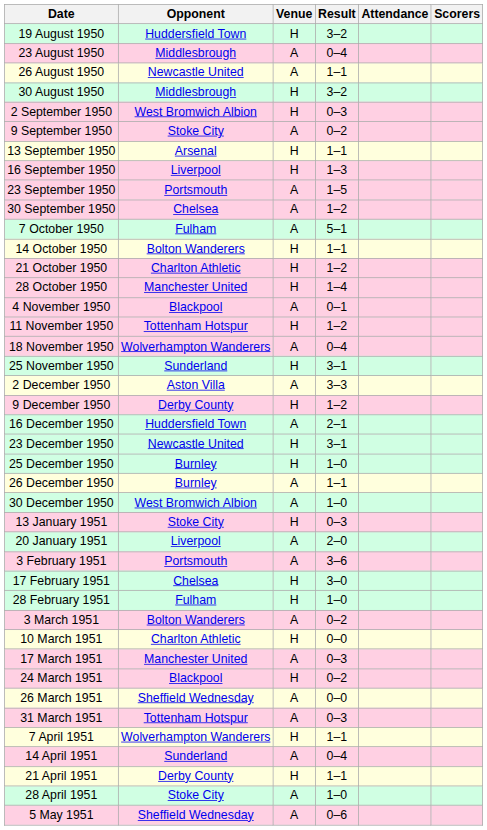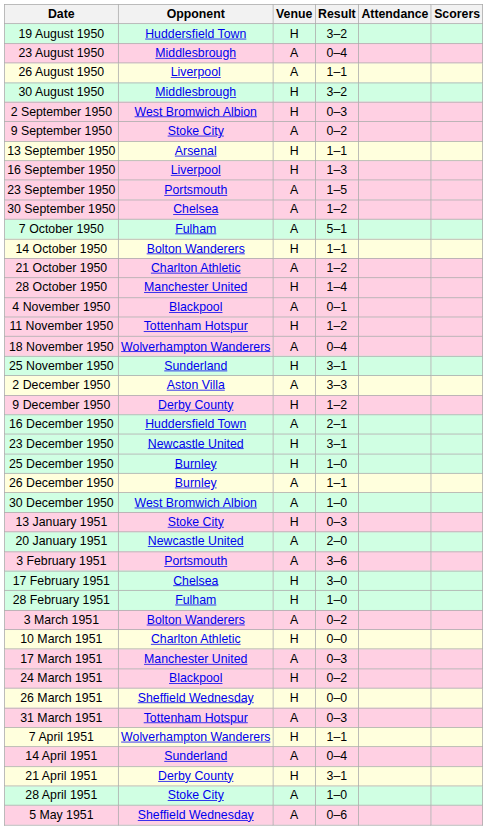26 August 1950 | Opponent: Newcastle United -> Liverpool
21 October 1950 | Venue: H -> A
20 January 1951 | Opponent: Liverpool -> Newcastle United
26 March 1951 | Venue: A -> H
21 April 1951 | Result: 1–1 -> 3–1
